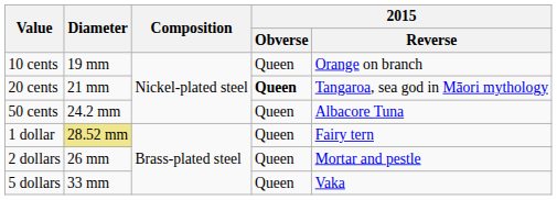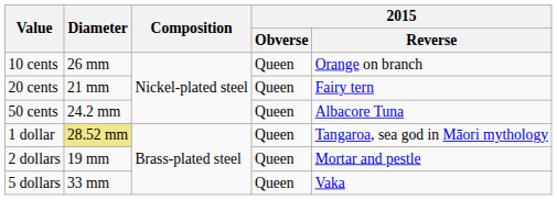10 cents | Diameter: 19 mm -> 26 mm
20 cents | 2015 / Obverse: bold -> normal
20 cents | 2015 / Reverse: Tangaroa, sea god in Māori mythology -> Fairy tern
1 dollar | 2015 / Reverse: Fairy tern -> Tangaroa, sea god in Māori mythology
2 dollars | Diameter: 26 mm -> 19 mm
